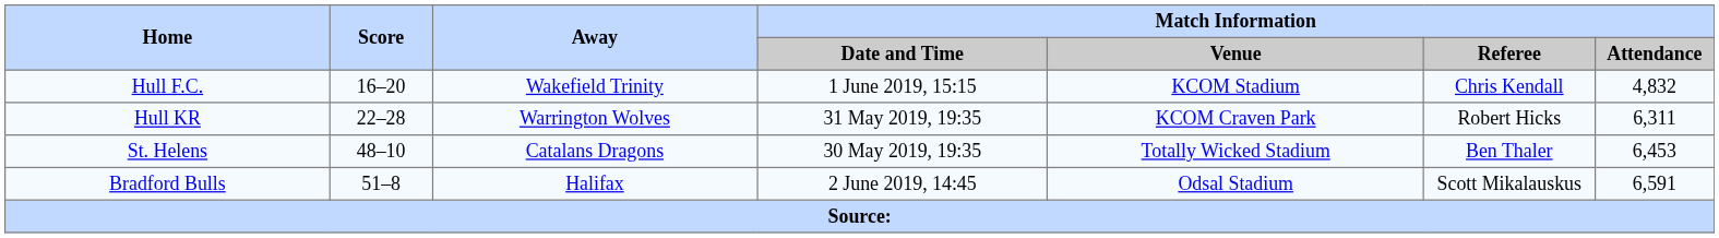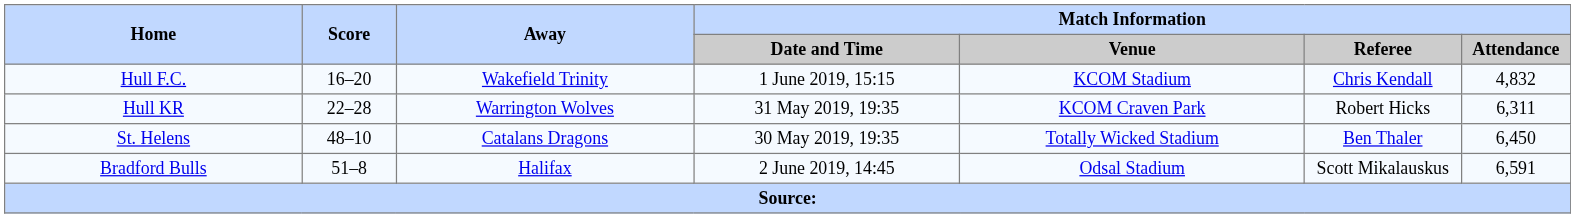St. Helens | Match Information / Attendance: 6,453 -> 6,450
